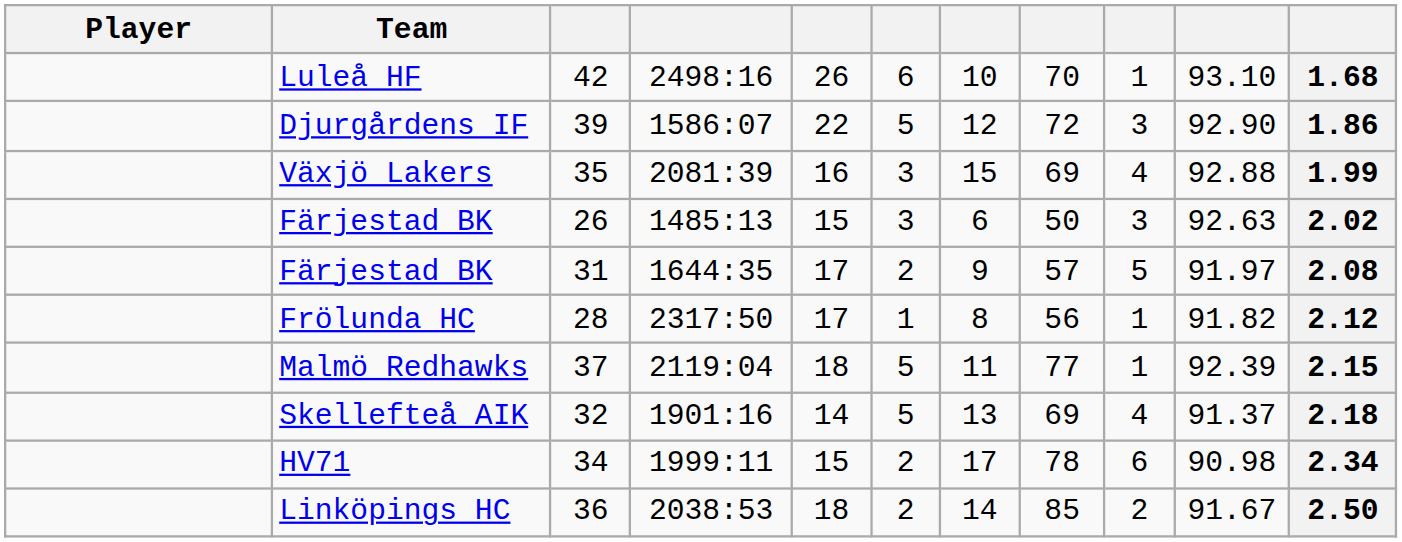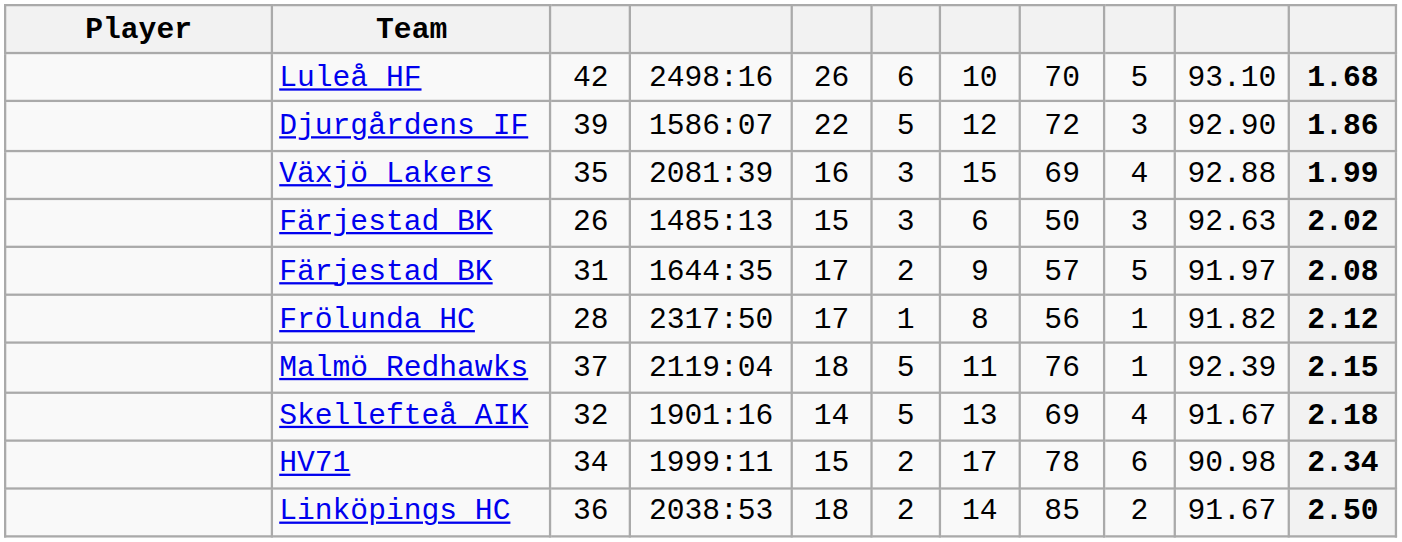Luleå HF | column 9: 1 -> 5
Malmö Redhawks | column 8: 77 -> 76
Skellefteå AIK | column 10: 91.37 -> 91.67
